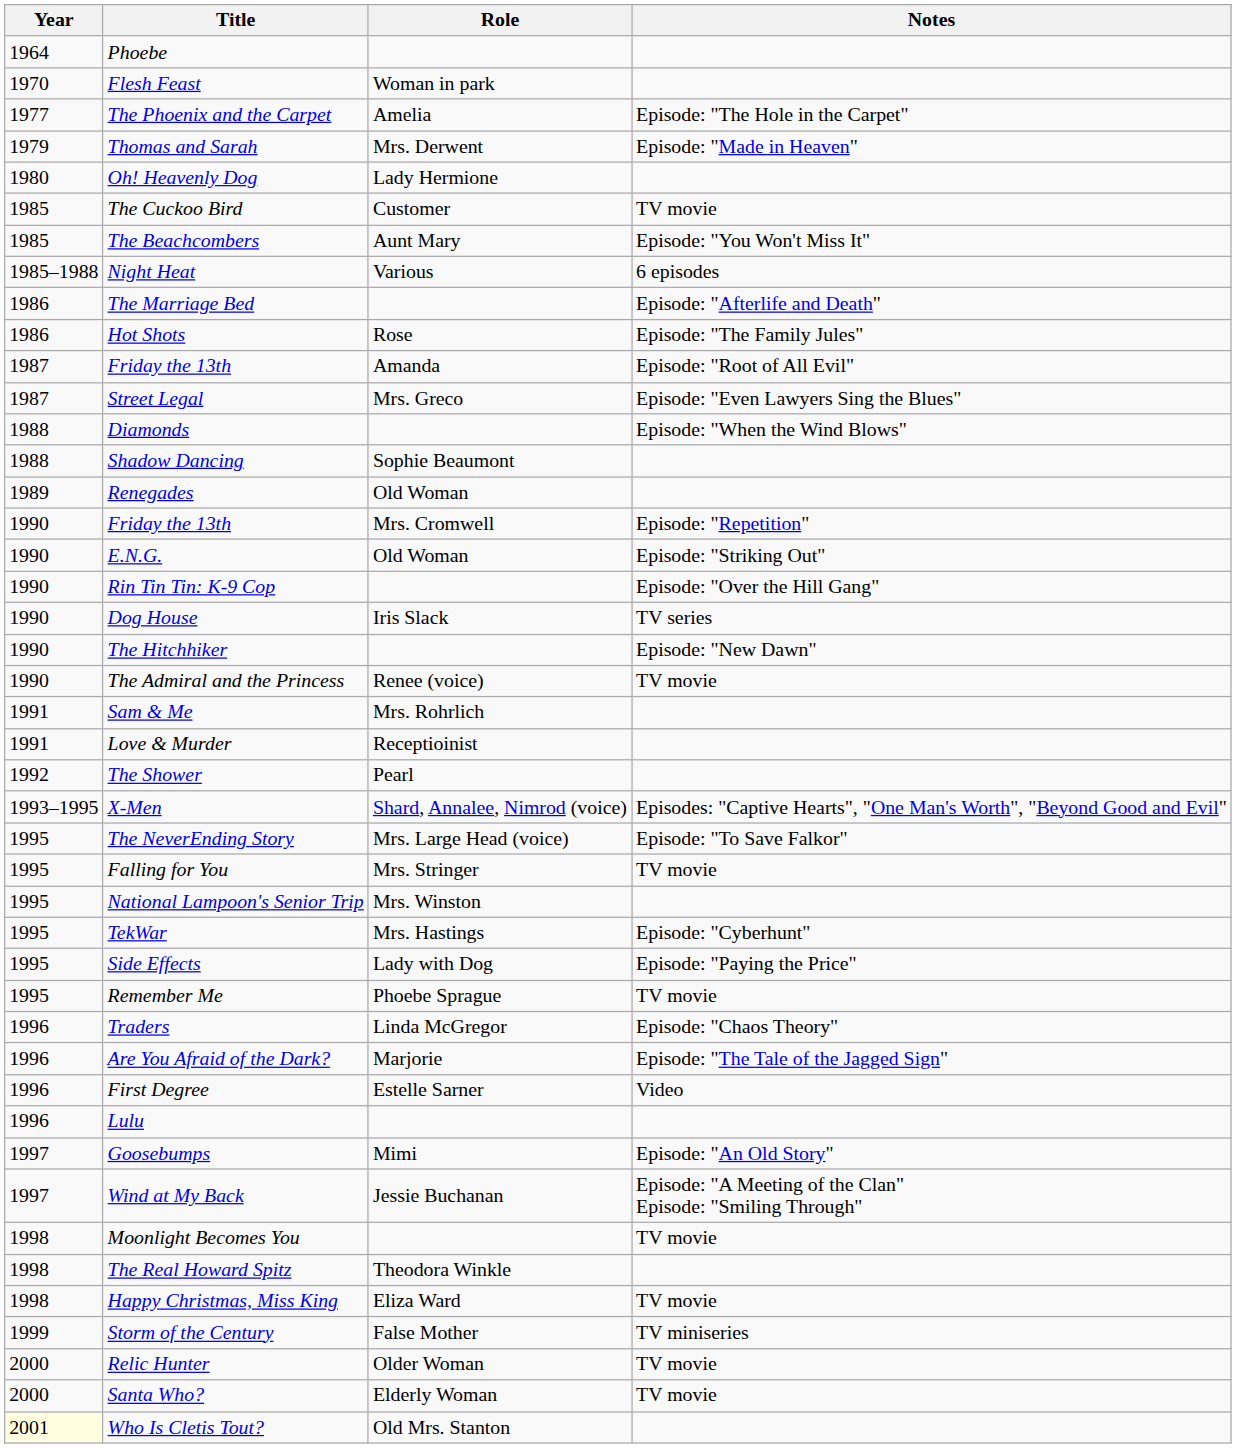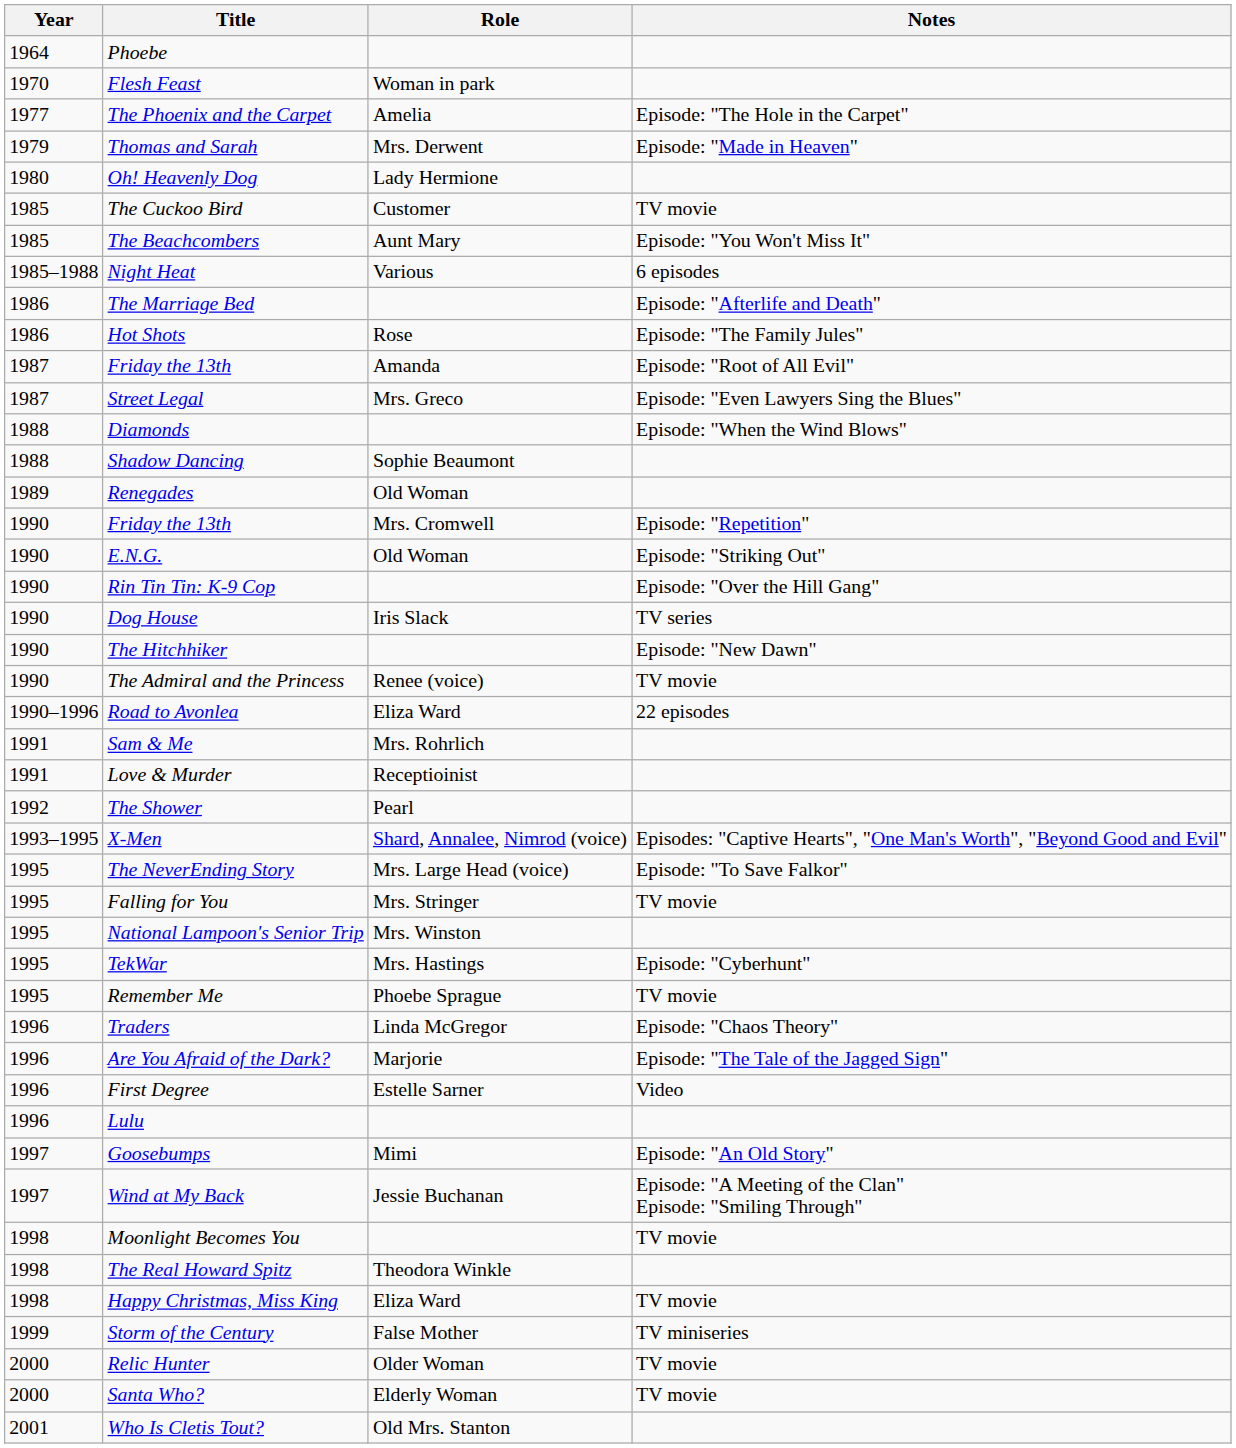+ row: 1990–1996 | Road to Avonlea | Eliza Ward | 22 episodes
- row: 1995 | Side Effects | Lady with Dog | Episode: "Paying the Price"
Who Is Cletis Tout? | Year: lightyellow background -> no background
